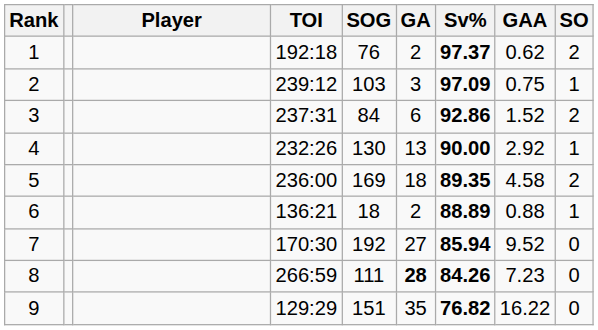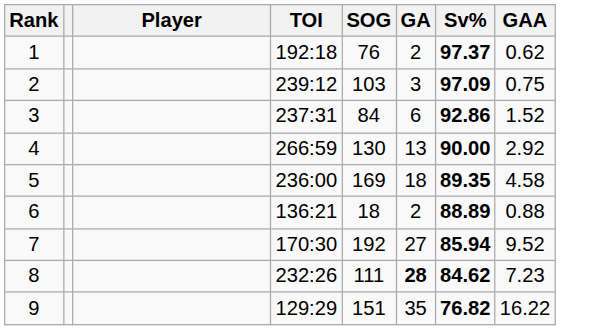- column: SO | 2 | 1 | 2 | 1 | 2 | 1 | 0 | 0 | 0
4 | TOI: 232:26 -> 266:59
8 | TOI: 266:59 -> 232:26
8 | Sv%: 84.26 -> 84.62
